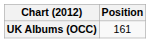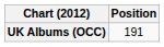UK Albums (OCC) | Position: 161 -> 191
